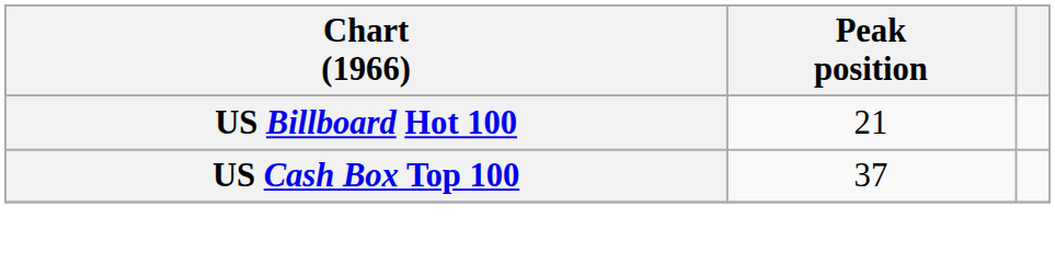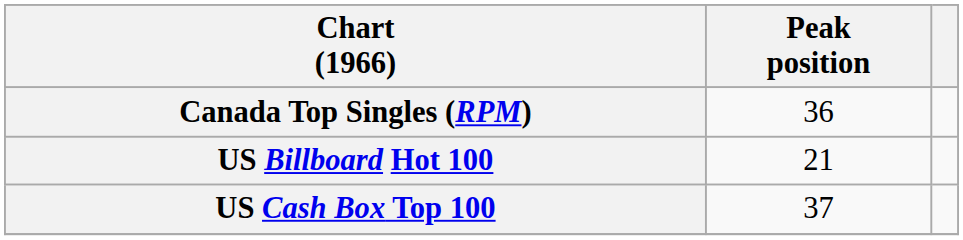+ row: Canada Top Singles (RPM) | 36
